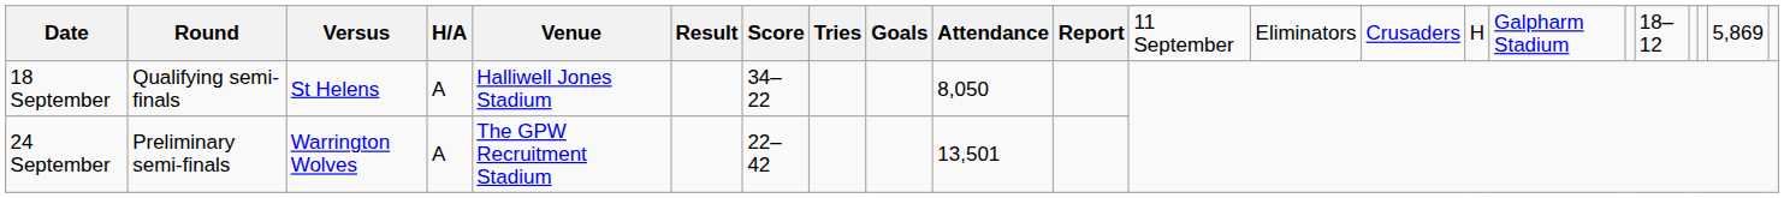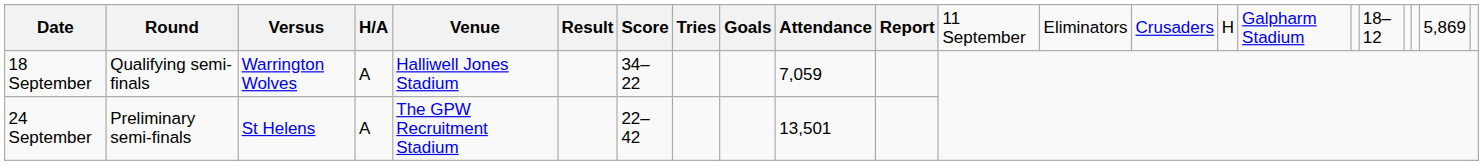18 September | column 3: St Helens -> Warrington Wolves
18 September | column 10: 8,050 -> 7,059
24 September | column 3: Warrington Wolves -> St Helens
